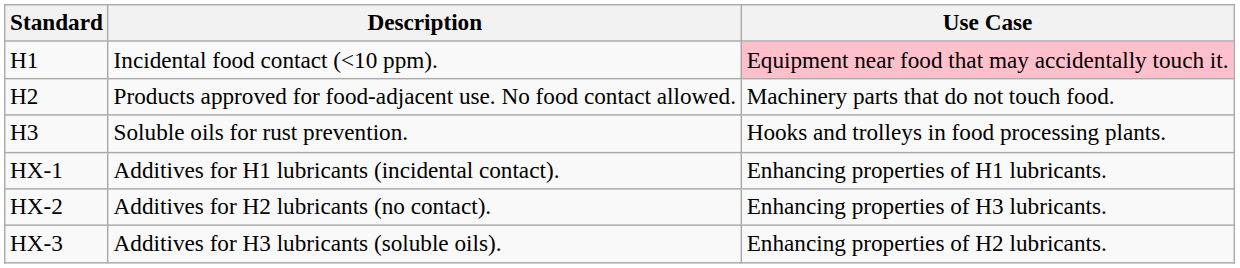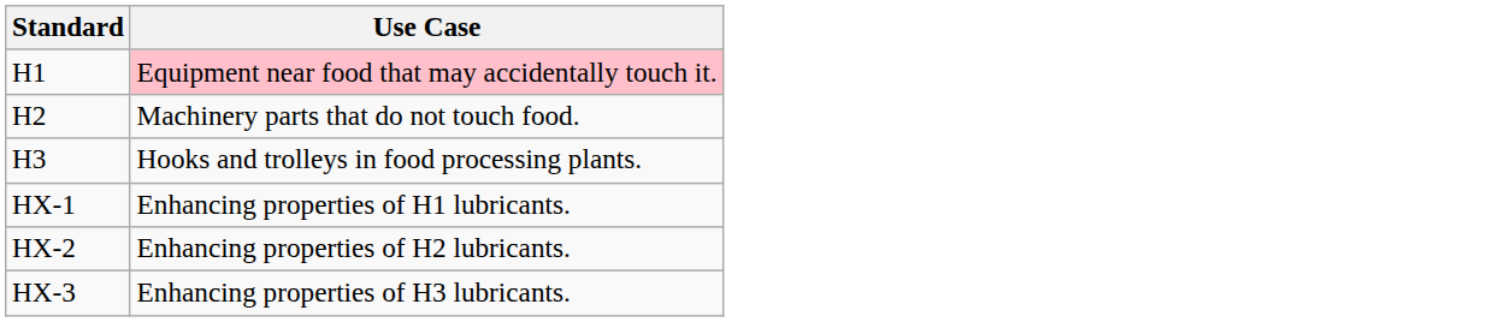- column: Description | Incidental food contact (<10 ppm). | Products approved for food-adjacent use. No food contact allowed. | Soluble oils for rust prevention. | Additives for H1 lubricants (incidental contact). | Additives for H2 lubricants (no contact). | Additives for H3 lubricants (soluble oils).
HX-2 | Use Case: Enhancing properties of H3 lubricants. -> Enhancing properties of H2 lubricants.
HX-3 | Use Case: Enhancing properties of H2 lubricants. -> Enhancing properties of H3 lubricants.
